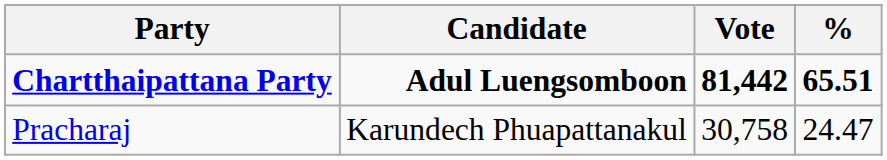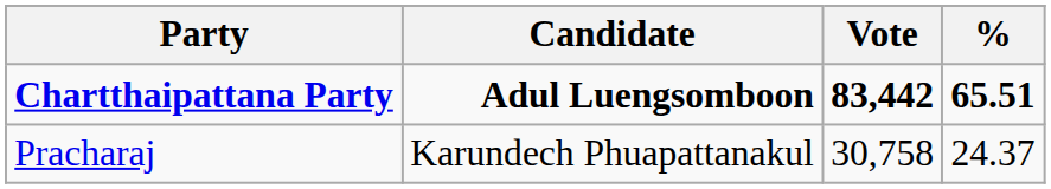Chartthaipattana Party | Vote: 81,442 -> 83,442
Pracharaj | %: 24.47 -> 24.37
